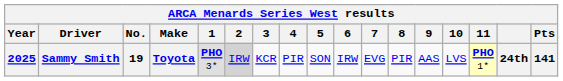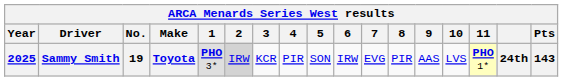Sammy Smith | Pts: 141 -> 143
